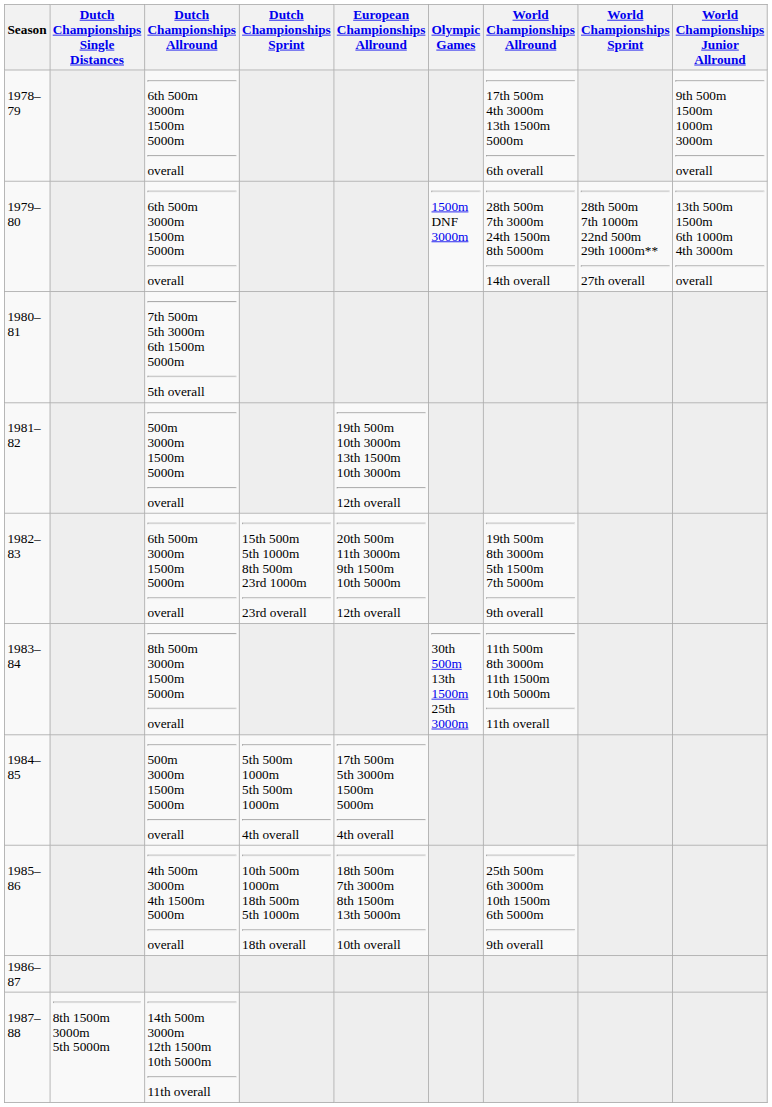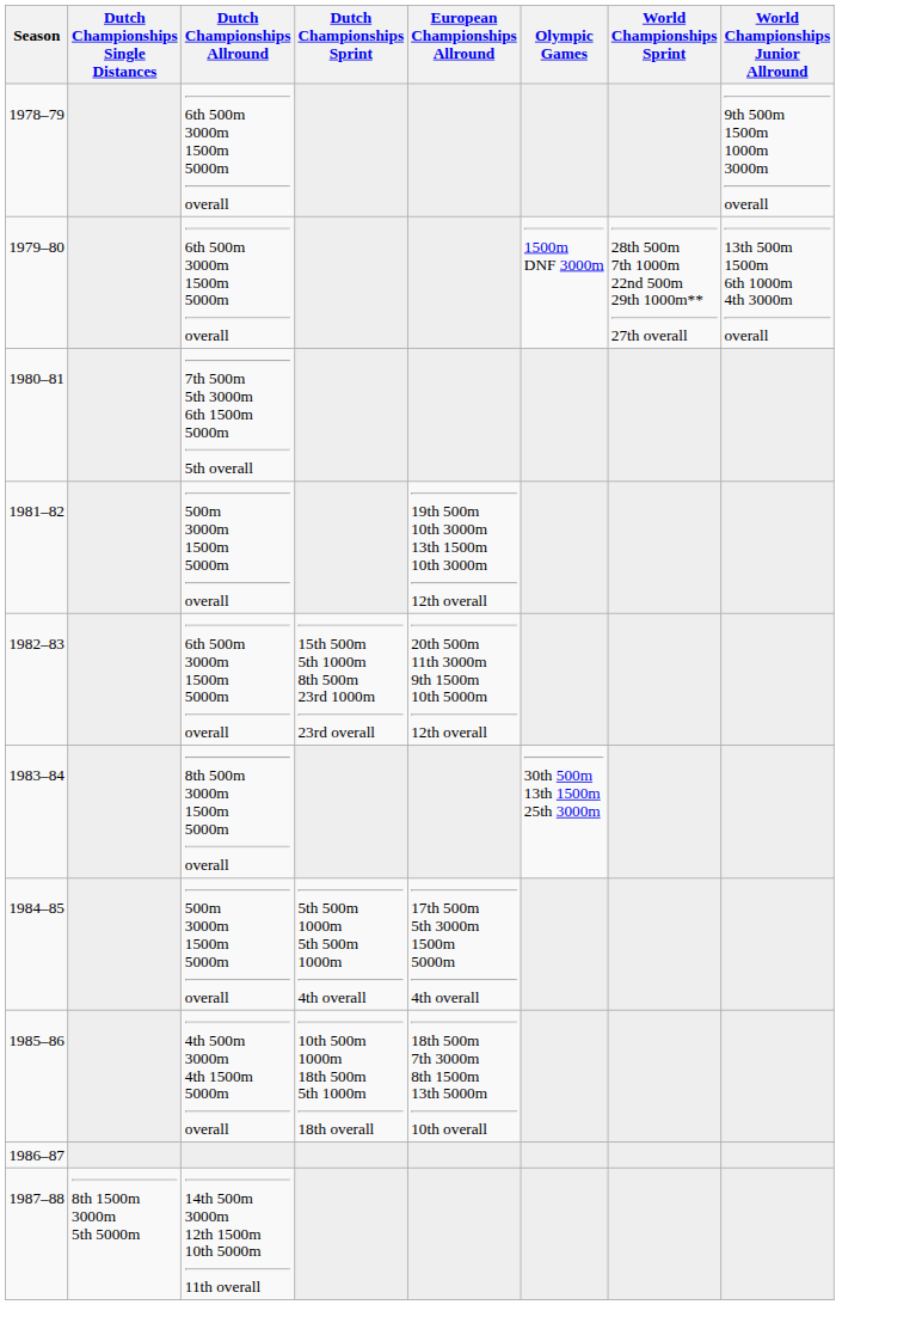- column: World Championships Allround | 17th 500m 4th 3000m 13th 1500m 5000m 6th overall | 28th 500m 7th 3000m 24th 1500m 8th 5000m 14th overall | 19th 500m 8th 3000m 5th 1500m 7th 5000m 9th overall | 11th 500m 8th 3000m 11th 1500m 10th 5000m 11th overall | 25th 500m 6th 3000m 10th 1500m 6th 5000m 9th overall
